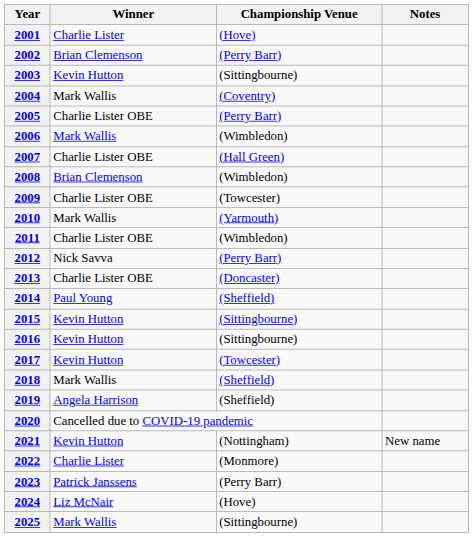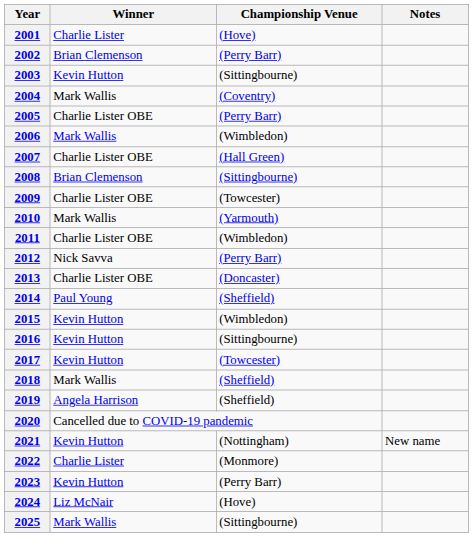2008 | Championship Venue: (Wimbledon) -> (Sittingbourne)
2015 | Championship Venue: (Sittingbourne) -> (Wimbledon)
2023 | Winner: Patrick Janssens -> Kevin Hutton
